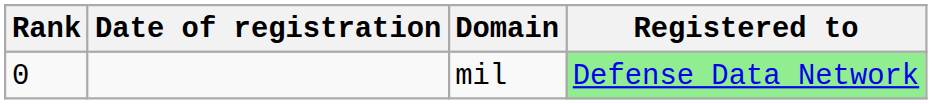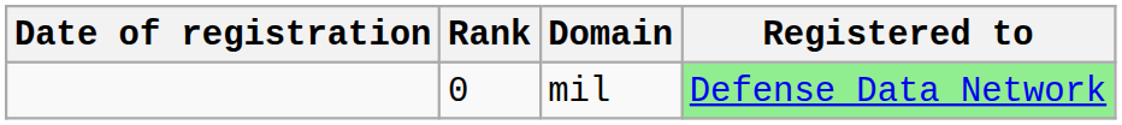columns swapped: Rank <-> Date of registration
